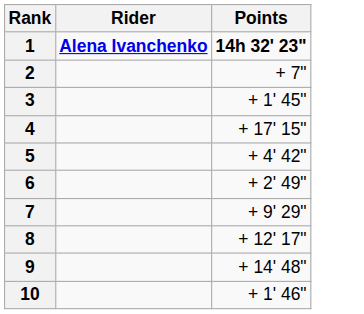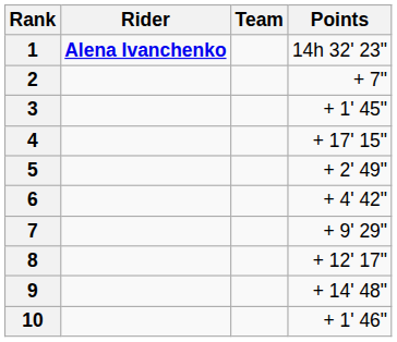+ column: Team
1 | Points: bold -> normal
5 | Points: + 4' 42" -> + 2' 49"
6 | Points: + 2' 49" -> + 4' 42"
